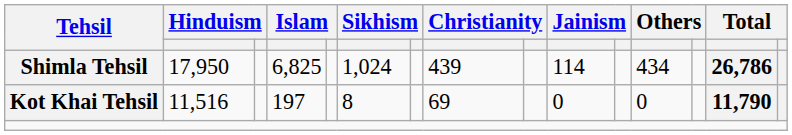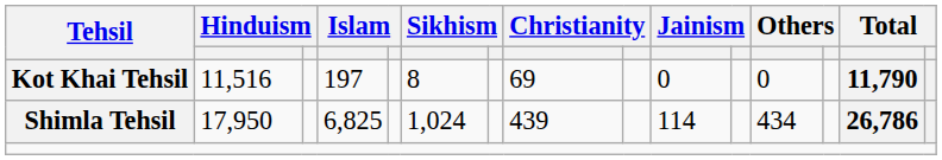rows swapped: Shimla Tehsil <-> Kot Khai Tehsil
